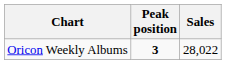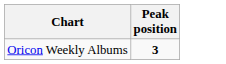- column: Sales | 28,022
